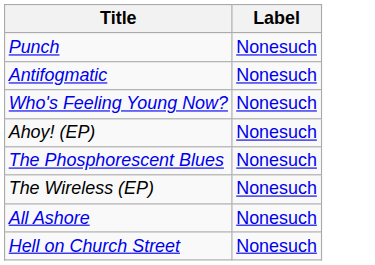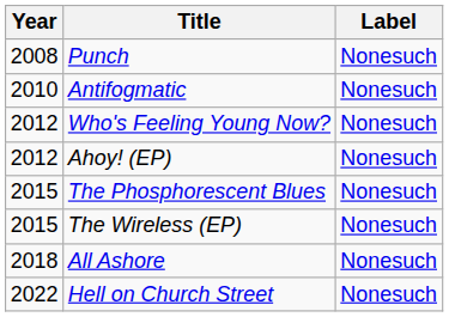+ column: Year | 2008 | 2010 | 2012 | 2012 | 2015 | 2015 | 2018 | 2022
